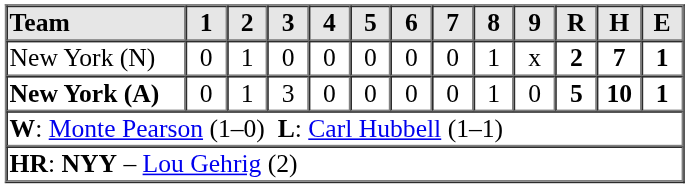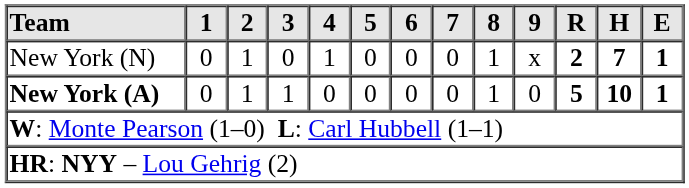New York (N) | 4: 0 -> 1
New York (A) | 3: 3 -> 1
